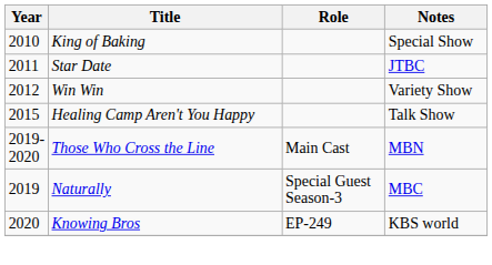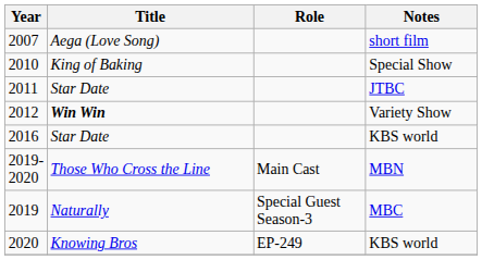+ row: 2007 | Aega (Love Song) | short film
2012 | Title: normal -> bold
- row: 2015 | Healing Camp Aren't You Happy | Talk Show
+ row: 2016 | Star Date | KBS world
